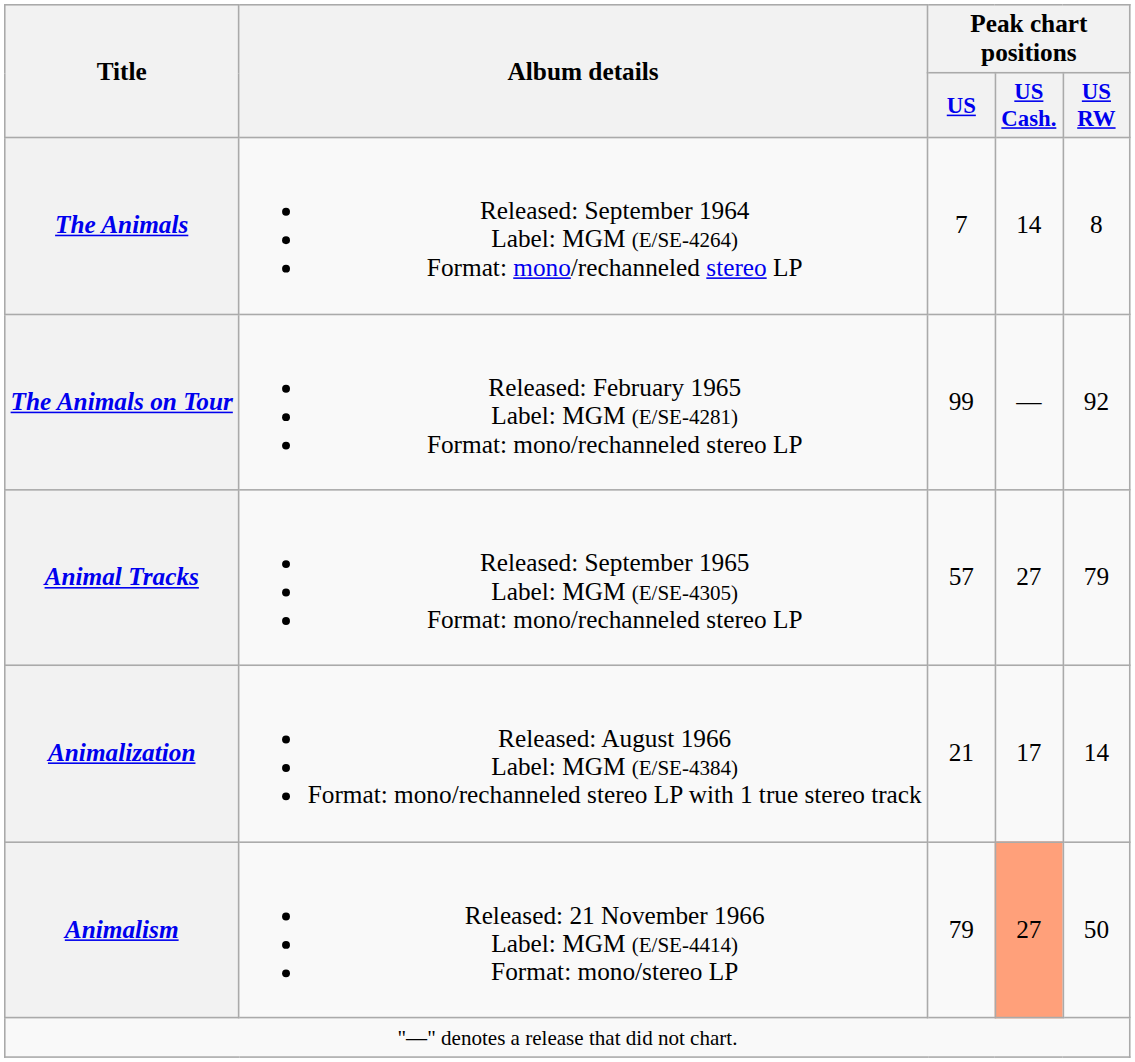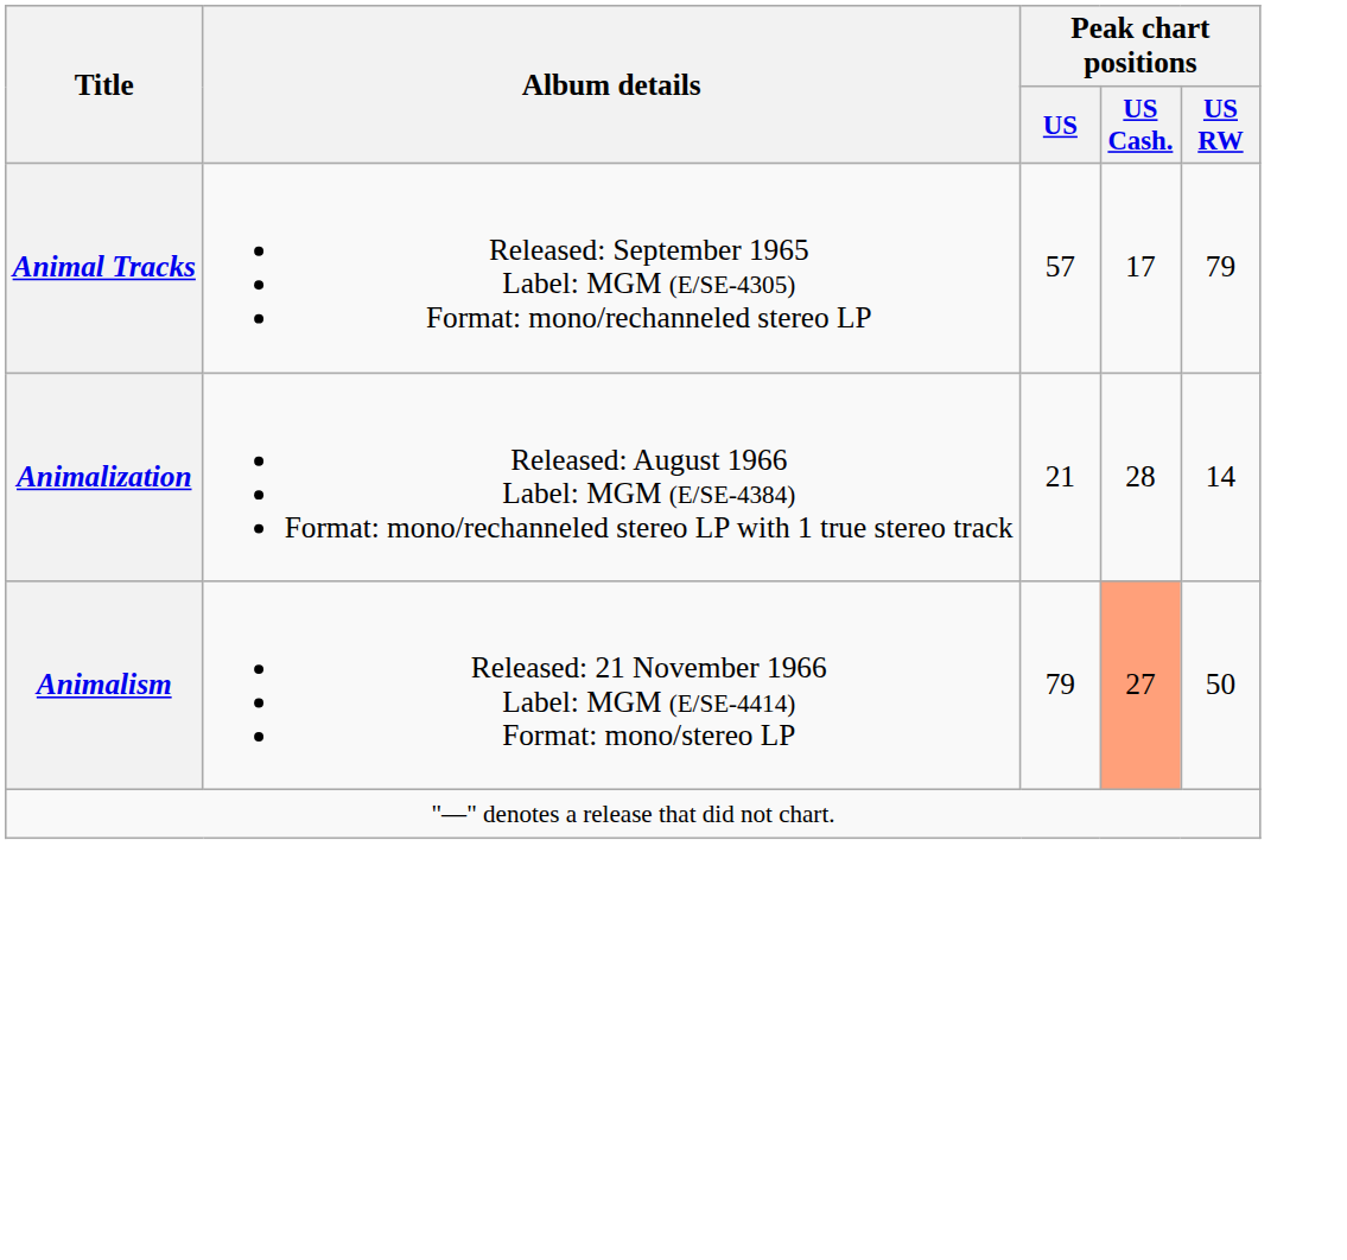- row: The Animals | Released: September 1964 Label: MGM (E/SE-4264) Format: mono/rechanneled stereo LP | 7 | 14 | 8
- row: The Animals on Tour | Released: February 1965 Label: MGM (E/SE-4281) Format: mono/rechanneled stereo LP | 99 | — | 92
Animal Tracks | Peak chart positions / US Cash.: 27 -> 17
Animalization | Peak chart positions / US Cash.: 17 -> 28
